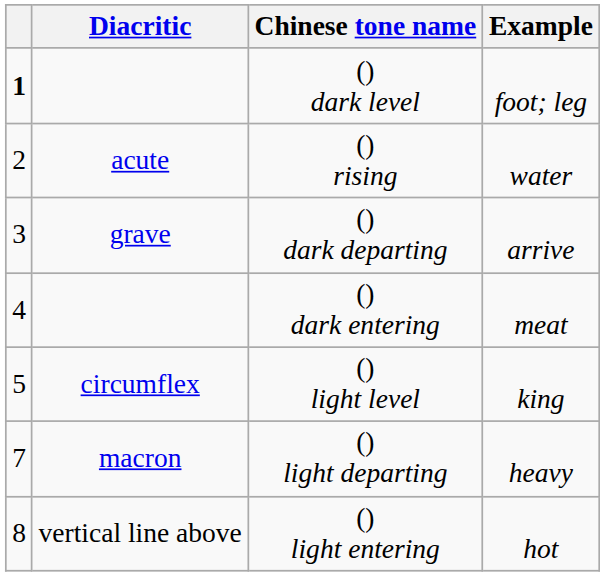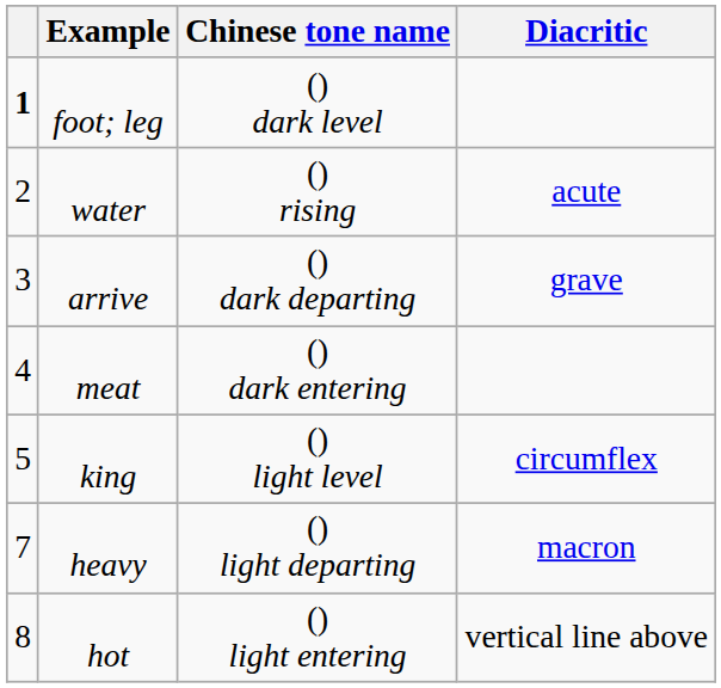columns swapped: Diacritic <-> Example
